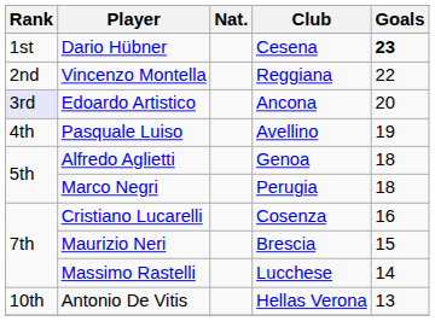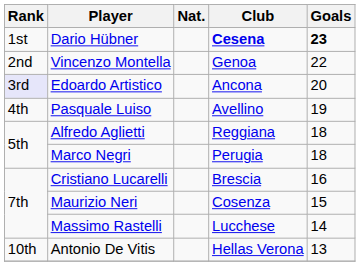Dario Hübner | Club: normal -> bold
Vincenzo Montella | Club: Reggiana -> Genoa
Alfredo Aglietti | Club: Genoa -> Reggiana
Cristiano Lucarelli | Club: Cosenza -> Brescia
Maurizio Neri | Club: Brescia -> Cosenza
